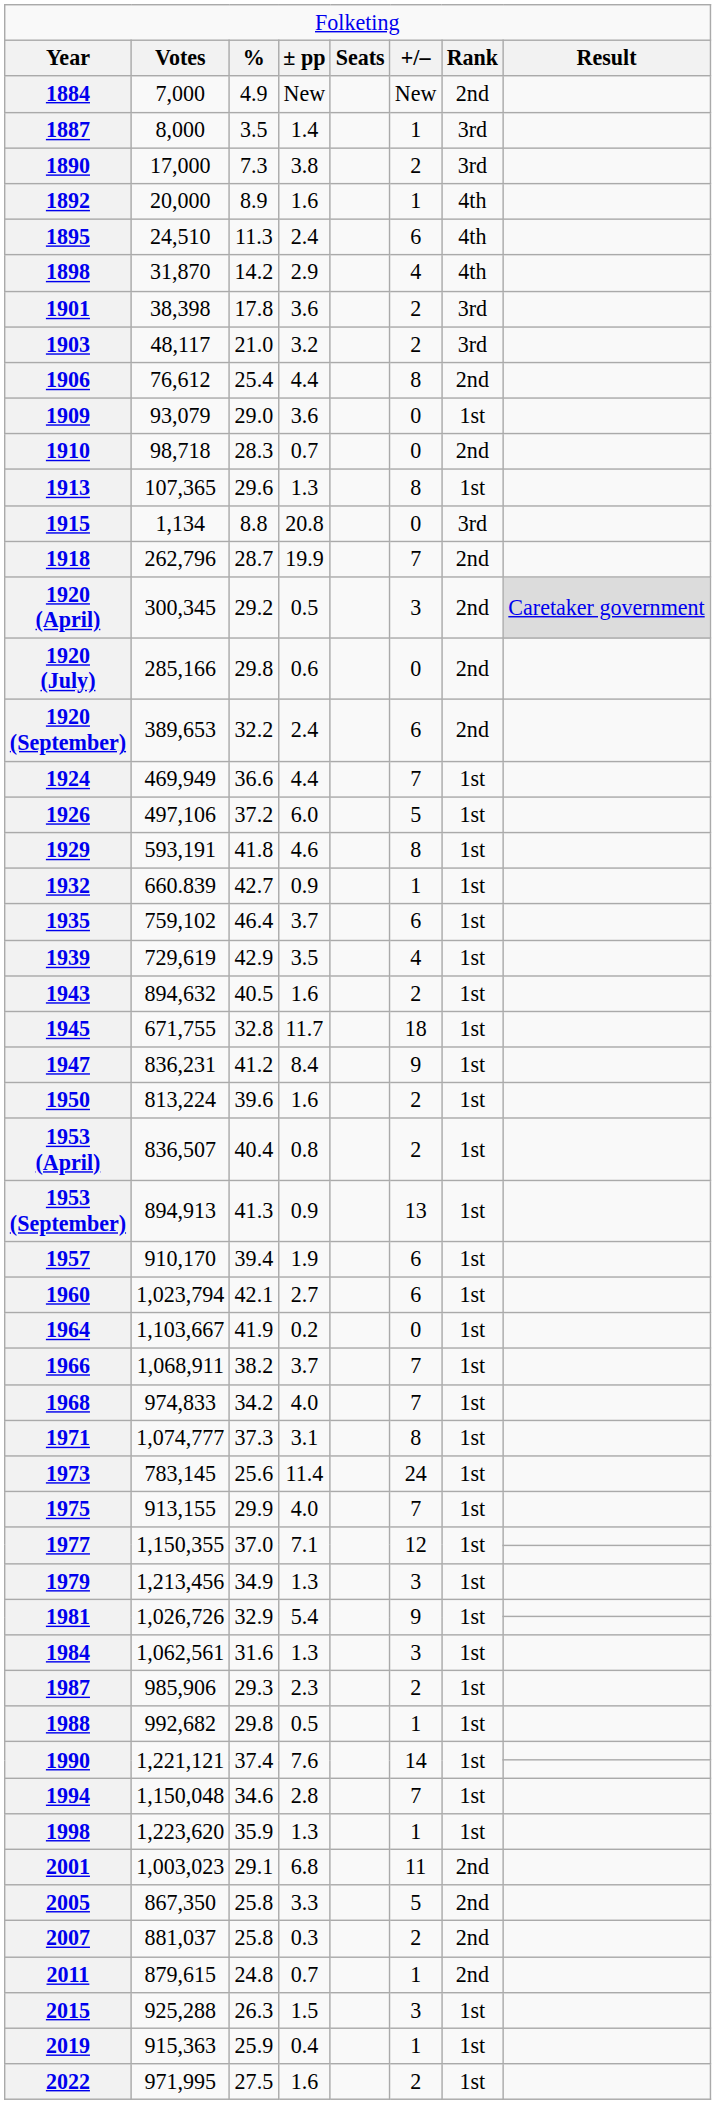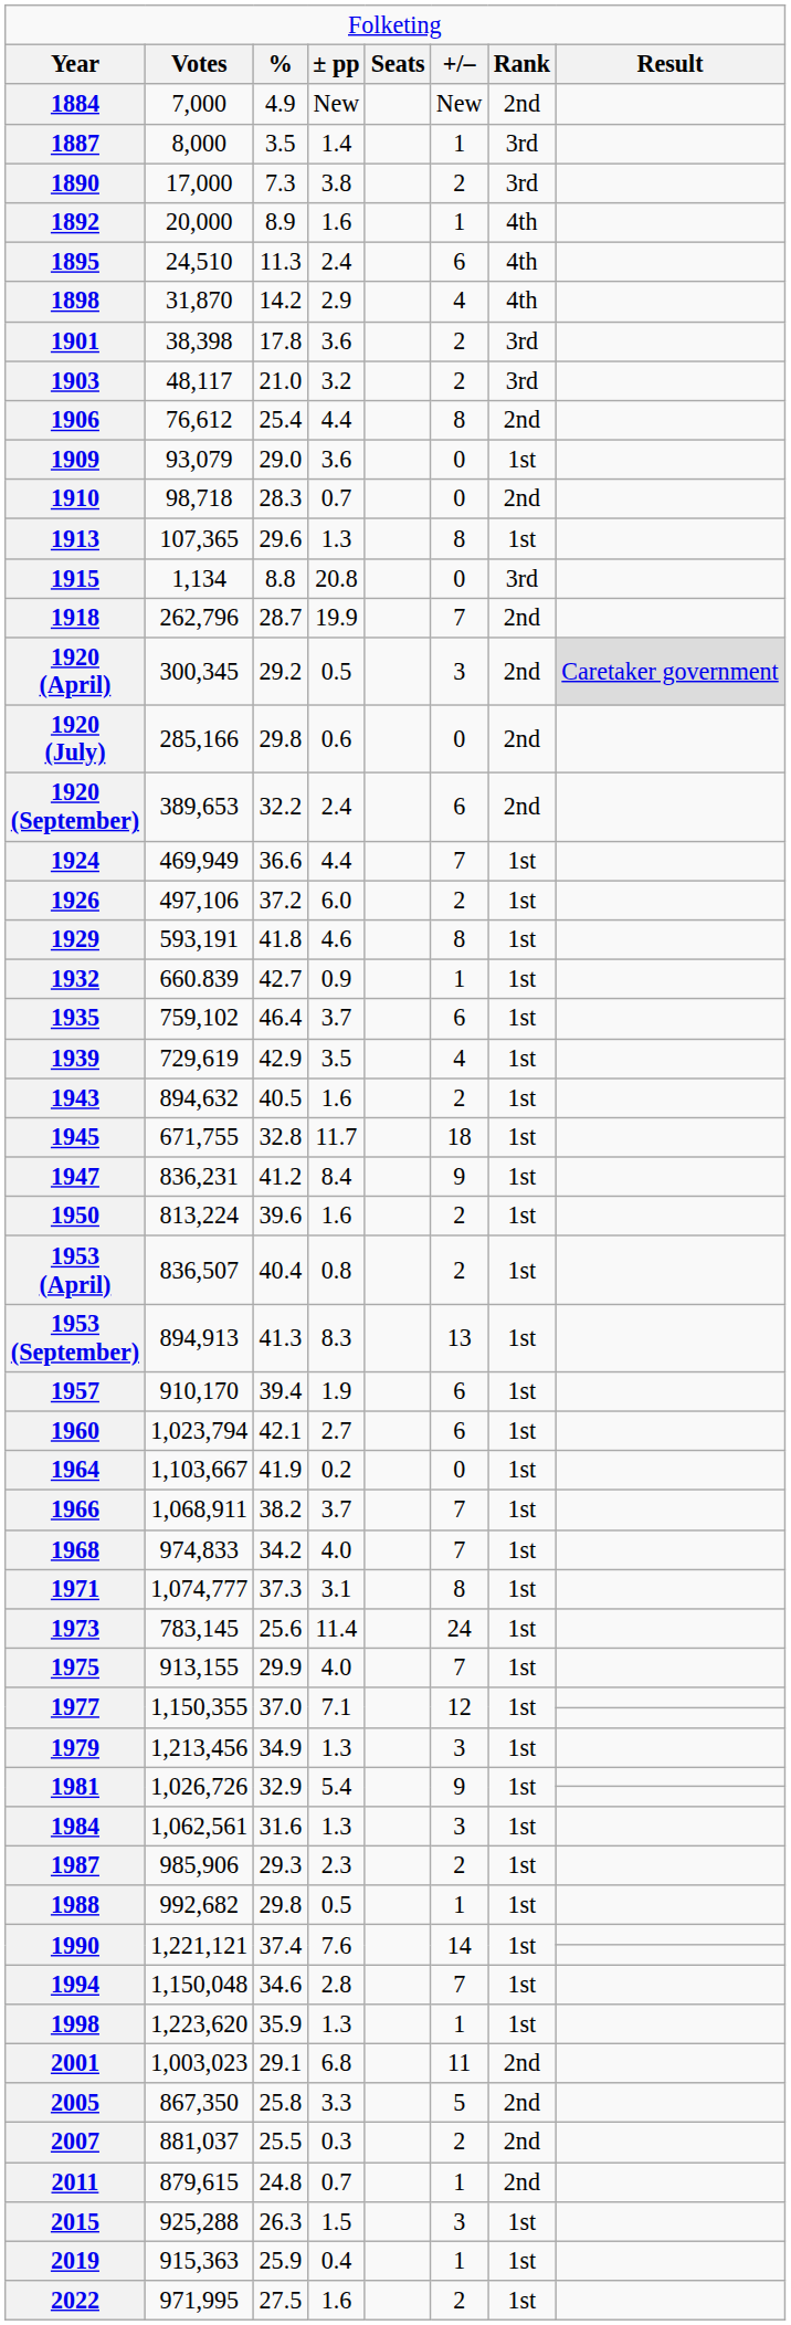1926 | column 6: 5 -> 2
1953 (September) | column 4: 0.9 -> 8.3
2007 | column 3: 25.8 -> 25.5
